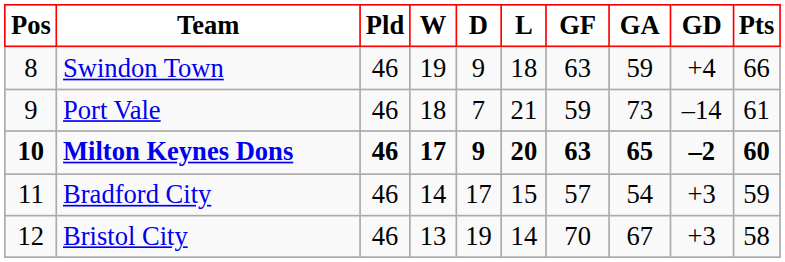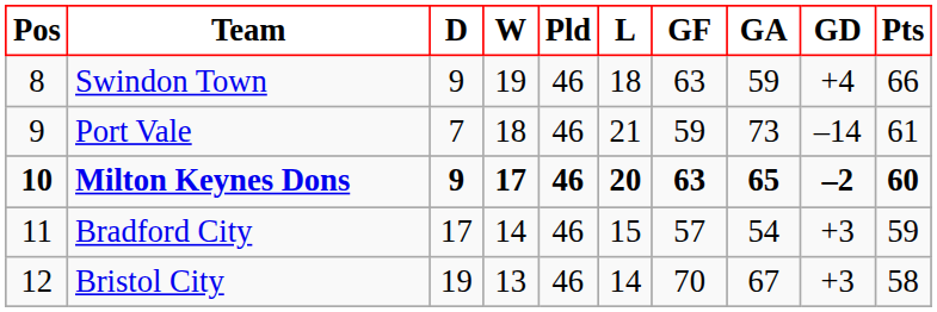columns swapped: Pld <-> D
